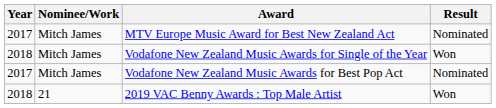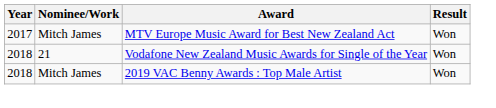MTV Europe Music Award for Best New Zealand Act | Result: Nominated -> Won
Vodafone New Zealand Music Awards for Single of the Year | Nominee/Work: Mitch James -> 21
- row: 2017 | Mitch James | Vodafone New Zealand Music Awards for Best Pop Act | Nominated
2019 VAC Benny Awards : Top Male Artist | Nominee/Work: 21 -> Mitch James
